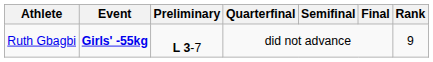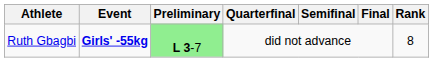Ruth Gbagbi | Preliminary: no background -> lightgreen background
Ruth Gbagbi | Rank: 9 -> 8
